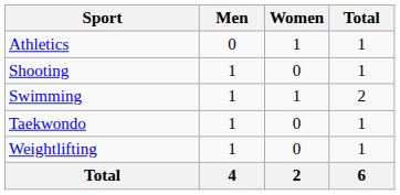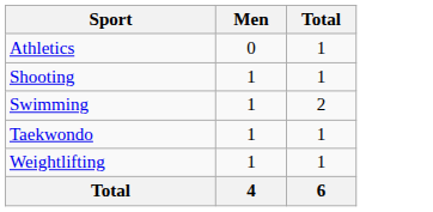- column: Women | 1 | 0 | 1 | 0 | 0 | 2
